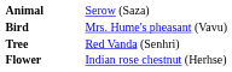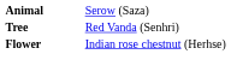- row: Bird | Mrs. Hume's pheasant (Vavu)
